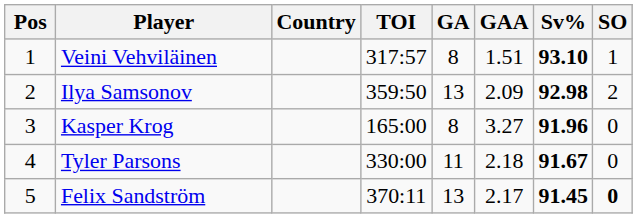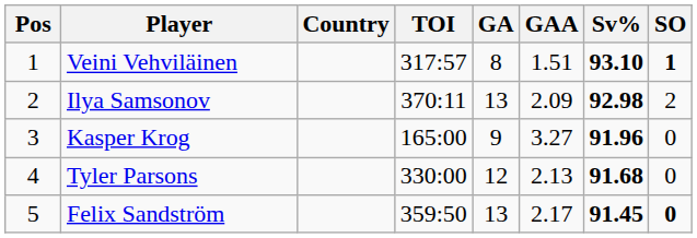Veini Vehviläinen | SO: normal -> bold
Ilya Samsonov | TOI: 359:50 -> 370:11
Kasper Krog | GA: 8 -> 9
Tyler Parsons | GA: 11 -> 12
Tyler Parsons | GAA: 2.18 -> 2.13
Tyler Parsons | Sv%: 91.67 -> 91.68
Felix Sandström | TOI: 370:11 -> 359:50
